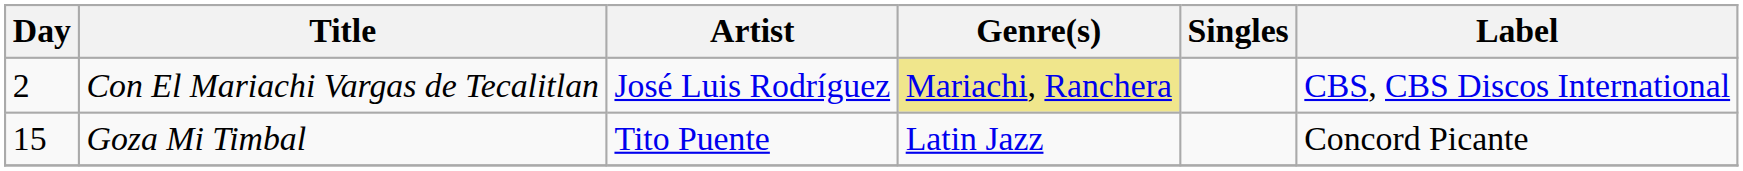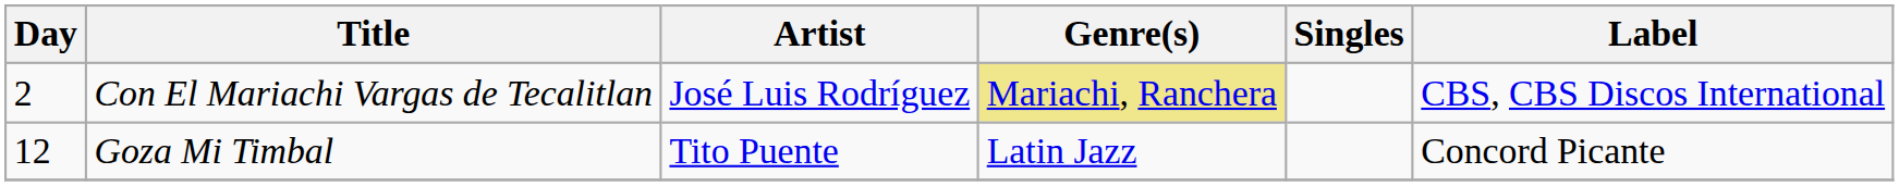Goza Mi Timbal | Day: 15 -> 12
